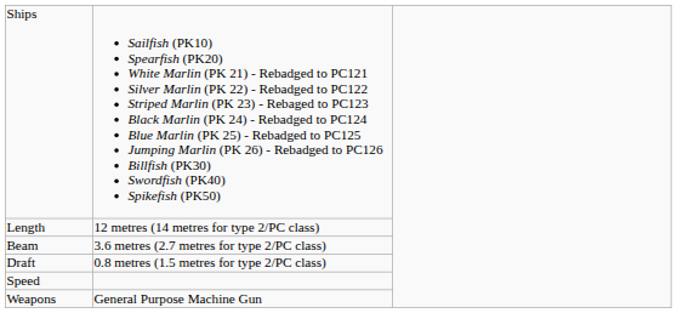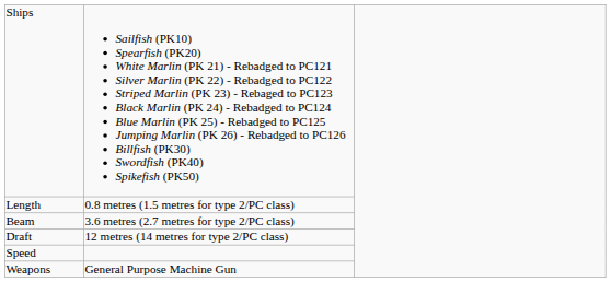Length | column 2: 12 metres (14 metres for type 2/PC class) -> 0.8 metres (1.5 metres for type 2/PC class)
Draft | column 2: 0.8 metres (1.5 metres for type 2/PC class) -> 12 metres (14 metres for type 2/PC class)
